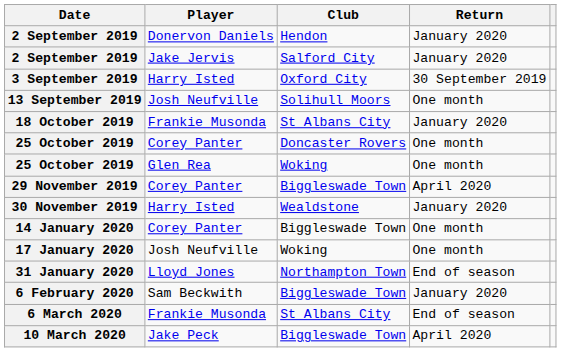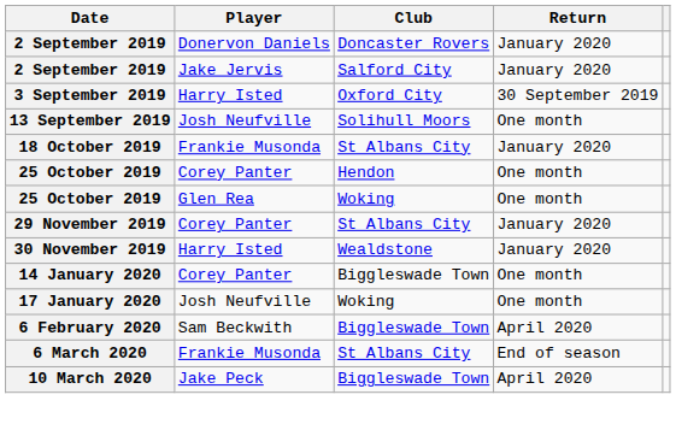2 September 2019 / Donervon Daniels | Club: Hendon -> Doncaster Rovers
25 October 2019 / Corey Panter | Club: Doncaster Rovers -> Hendon
29 November 2019 | Club: Biggleswade Town -> St Albans City
29 November 2019 | Return: April 2020 -> January 2020
- row: 31 January 2020 | Lloyd Jones | Northampton Town | End of season
6 February 2020 | Return: January 2020 -> April 2020
